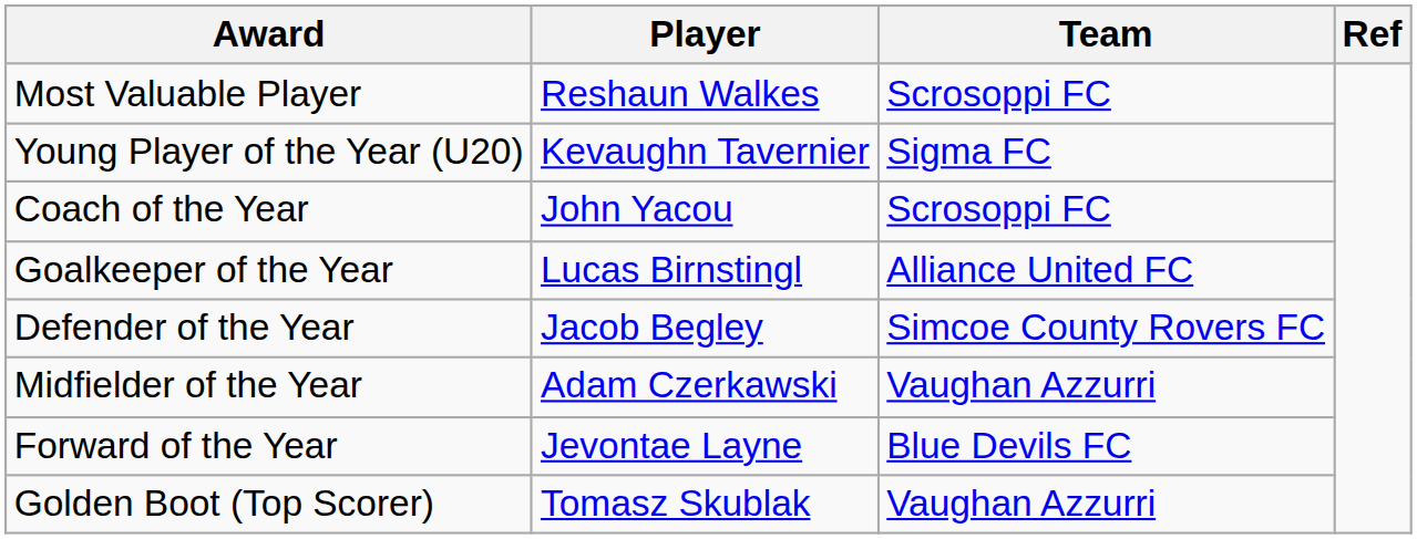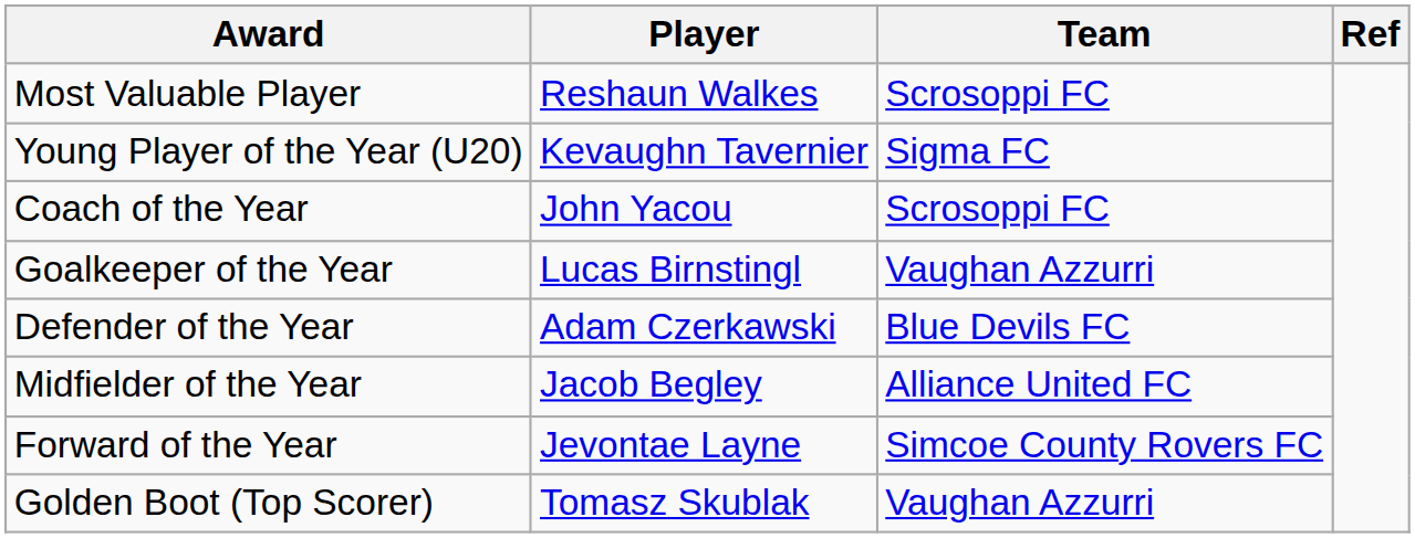Goalkeeper of the Year | Team: Alliance United FC -> Vaughan Azzurri
Defender of the Year | Player: Jacob Begley -> Adam Czerkawski
Defender of the Year | Team: Simcoe County Rovers FC -> Blue Devils FC
Midfielder of the Year | Player: Adam Czerkawski -> Jacob Begley
Midfielder of the Year | Team: Vaughan Azzurri -> Alliance United FC
Forward of the Year | Team: Blue Devils FC -> Simcoe County Rovers FC
